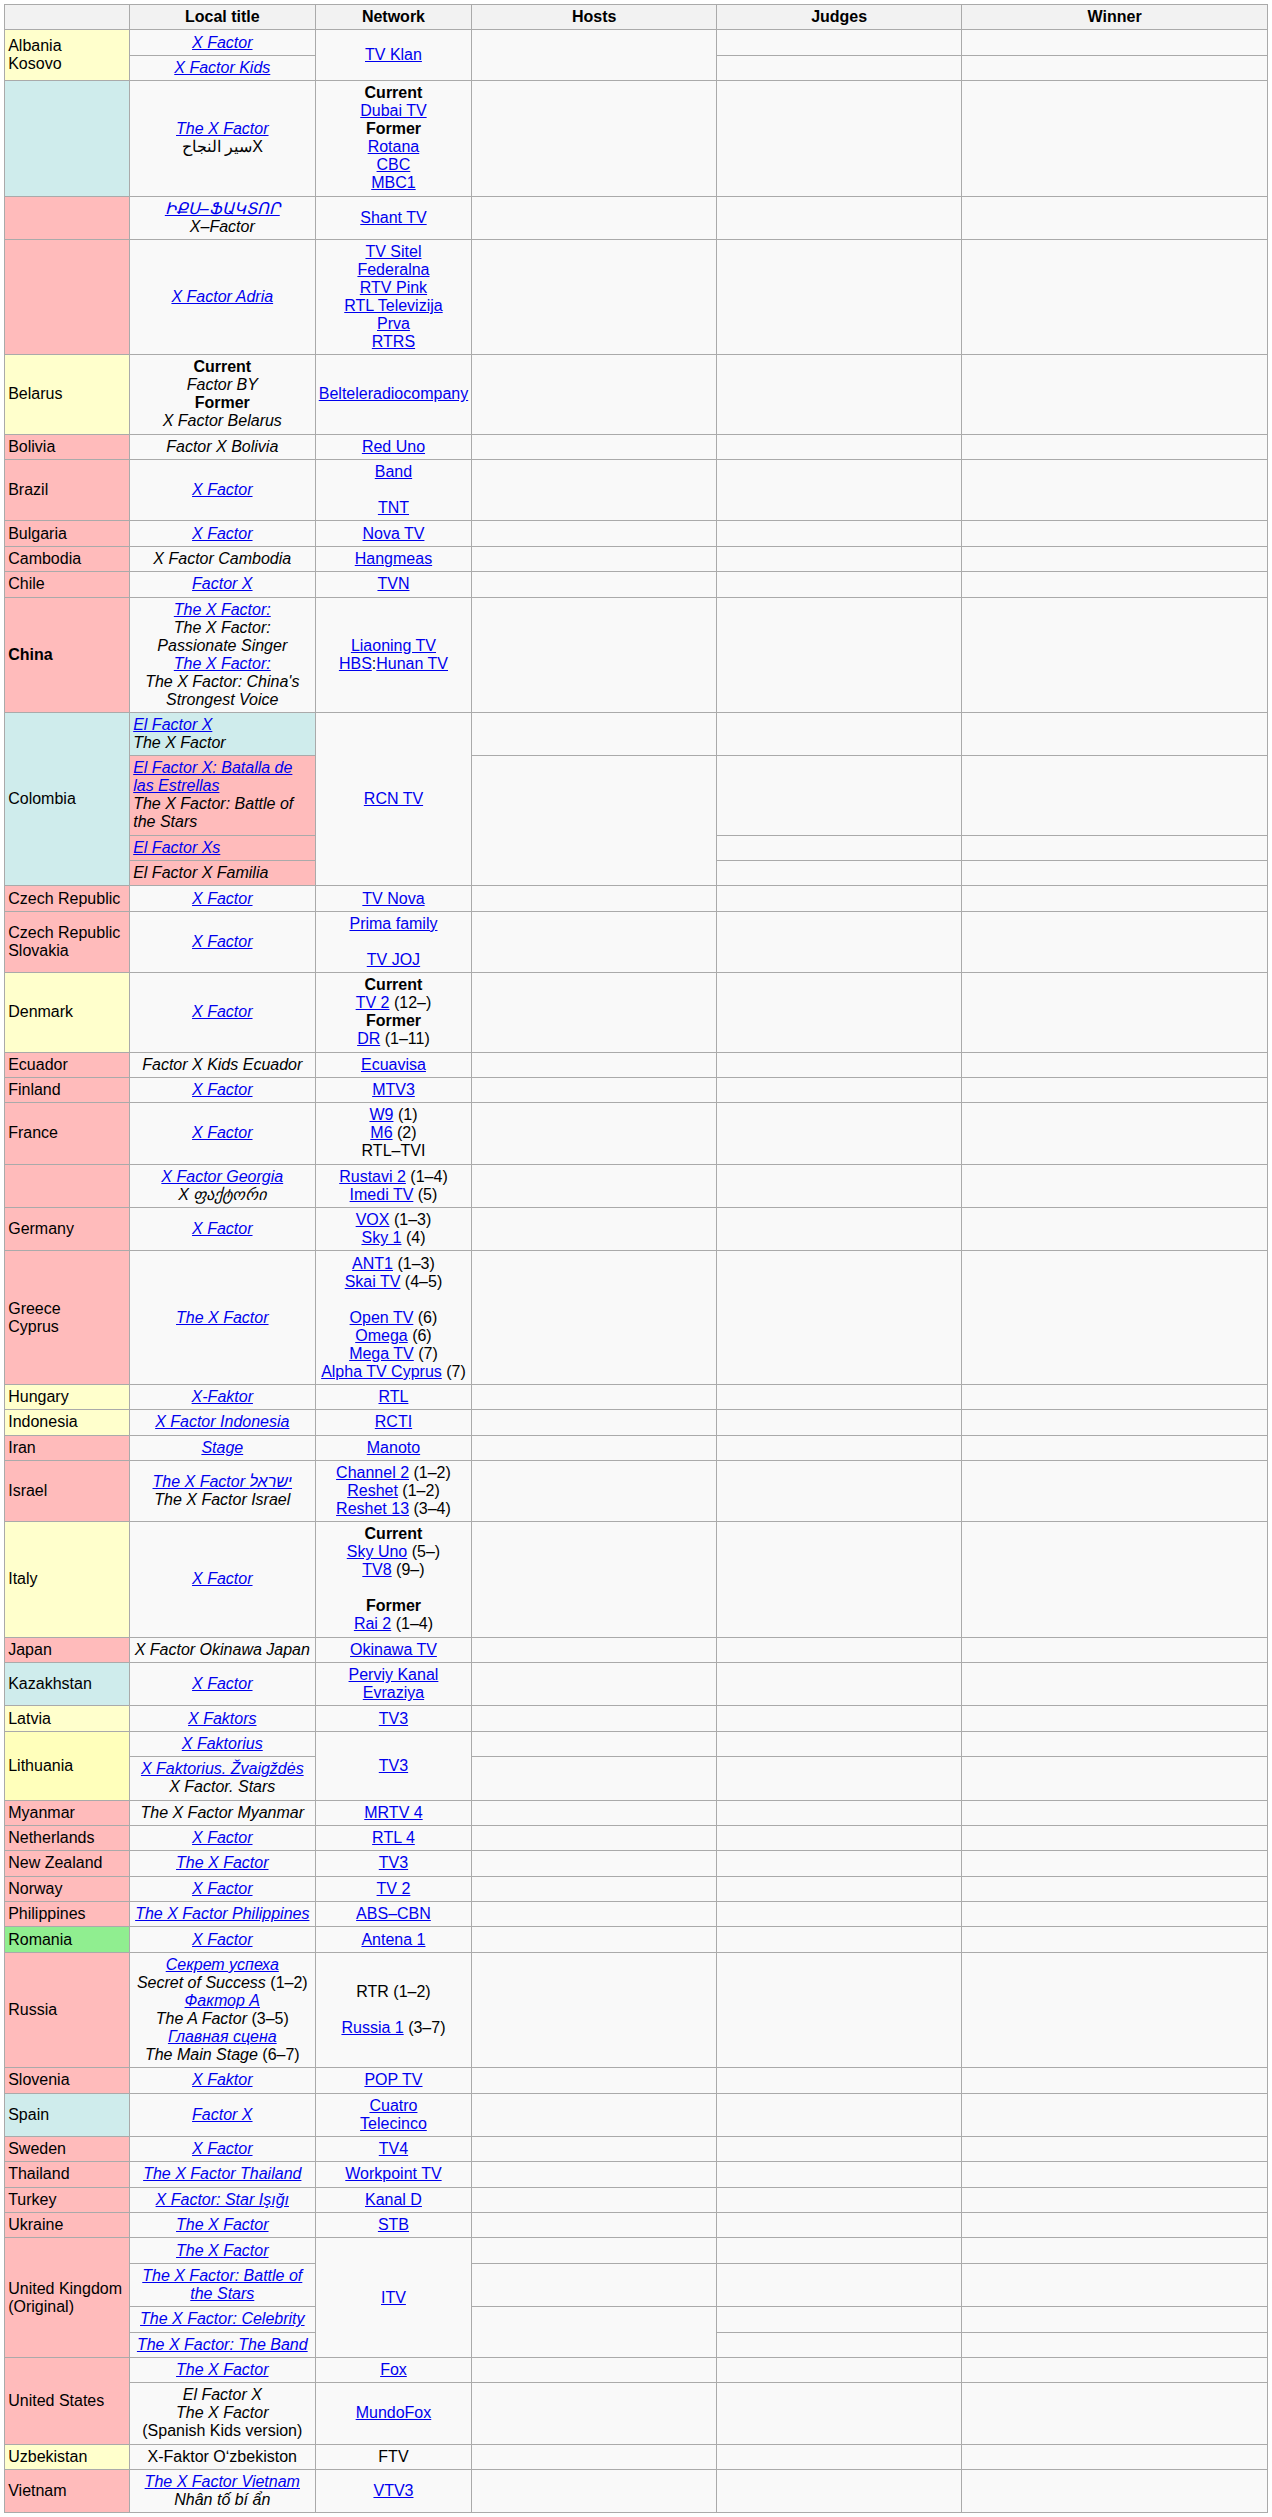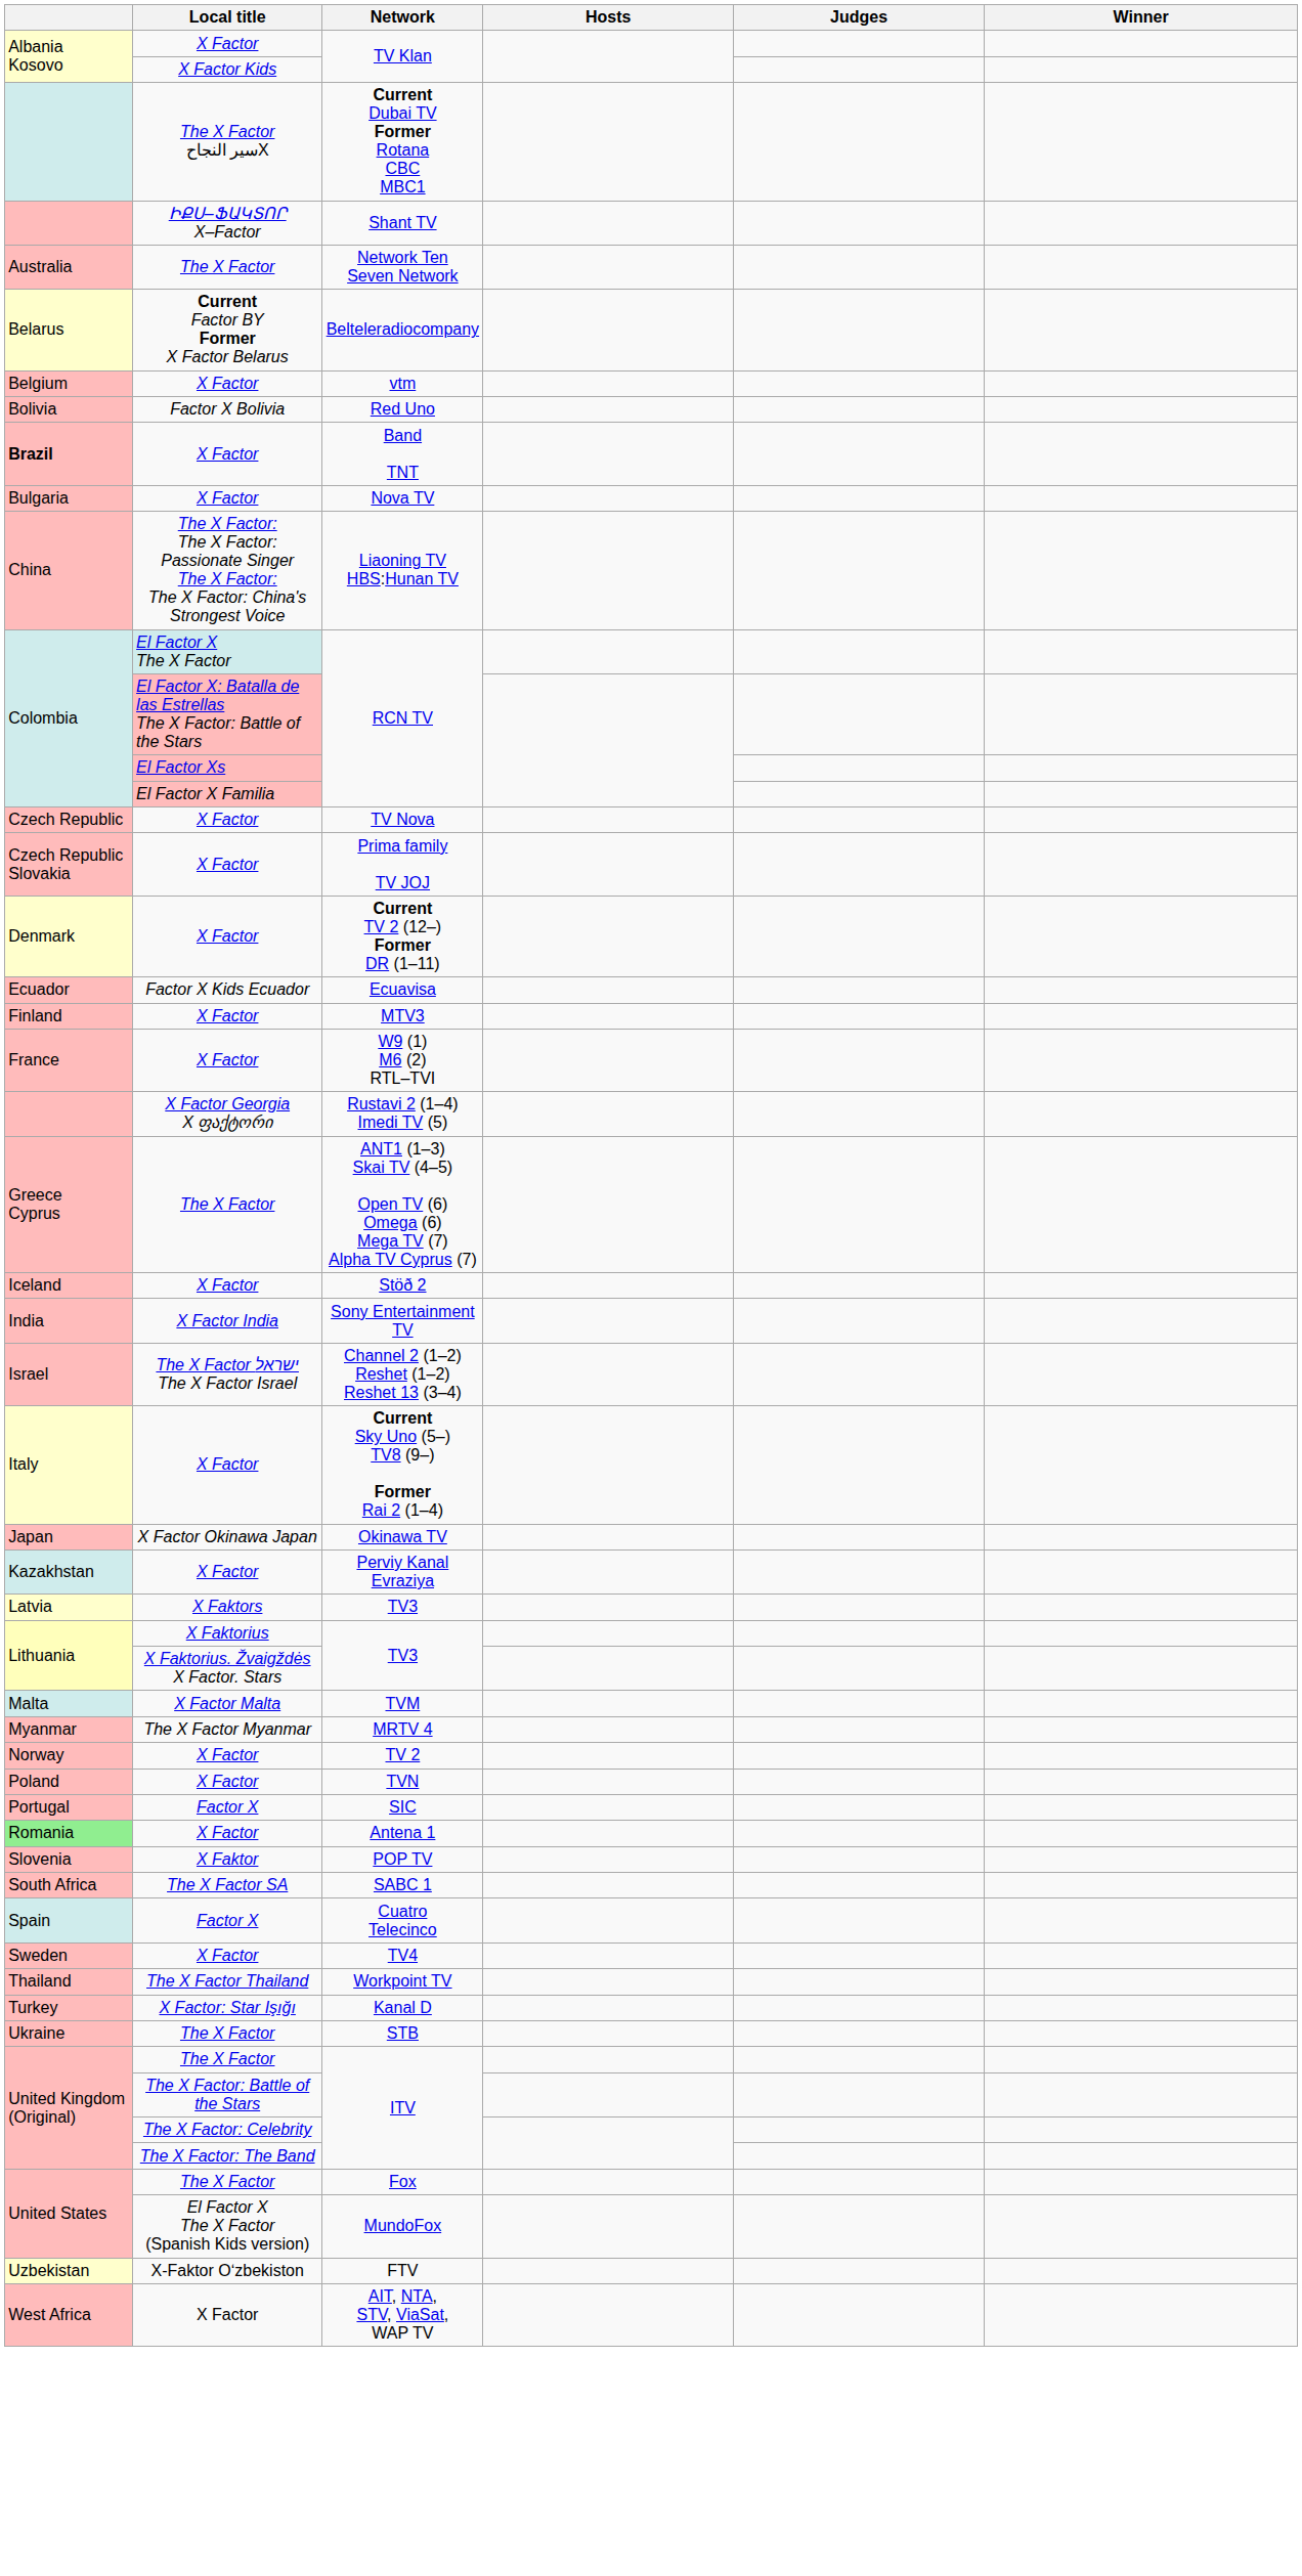+ row: Australia | The X Factor | Network Ten Seven Network
- row: X Factor Adria | TV Sitel Federalna RTV Pink RTL Televizija Prva RTRS
+ row: Belgium | X Factor | vtm
Band TNT | column 1: normal -> bold
- row: Cambodia | X Factor Cambodia | Hangmeas
- row: Chile | Factor X | TVN
Liaoning TV HBS:Hunan TV | column 1: bold -> normal
- row: Germany | X Factor | VOX (1–3) Sky 1 (4)
- row: Hungary | X-Faktor | RTL
+ row: Iceland | X Factor | Stöð 2
+ row: India | X Factor India | Sony Entertainment TV
- row: Indonesia | X Factor Indonesia | RCTI
- row: Iran | Stage | Manoto
+ row: Malta | X Factor Malta | TVM
- row: Netherlands | X Factor | RTL 4
- row: New Zealand | The X Factor | TV3
- row: Philippines | The X Factor Philippines | ABS–CBN
+ row: Poland | X Factor | TVN
+ row: Portugal | Factor X | SIC
- row: Russia | Секрет успеха Secret of Success (1–2) Фактор А The A Factor (3–5) Главная сцена The Main Stage (6–7) | RTR (1–2) Russia 1 (3–7)
+ row: South Africa | The X Factor SA | SABC 1
- row: Vietnam | The X Factor Vietnam Nhân tố bí ẩn | VTV3
+ row: West Africa | X Factor | AIT, NTA, STV, ViaSat, WAP TV
